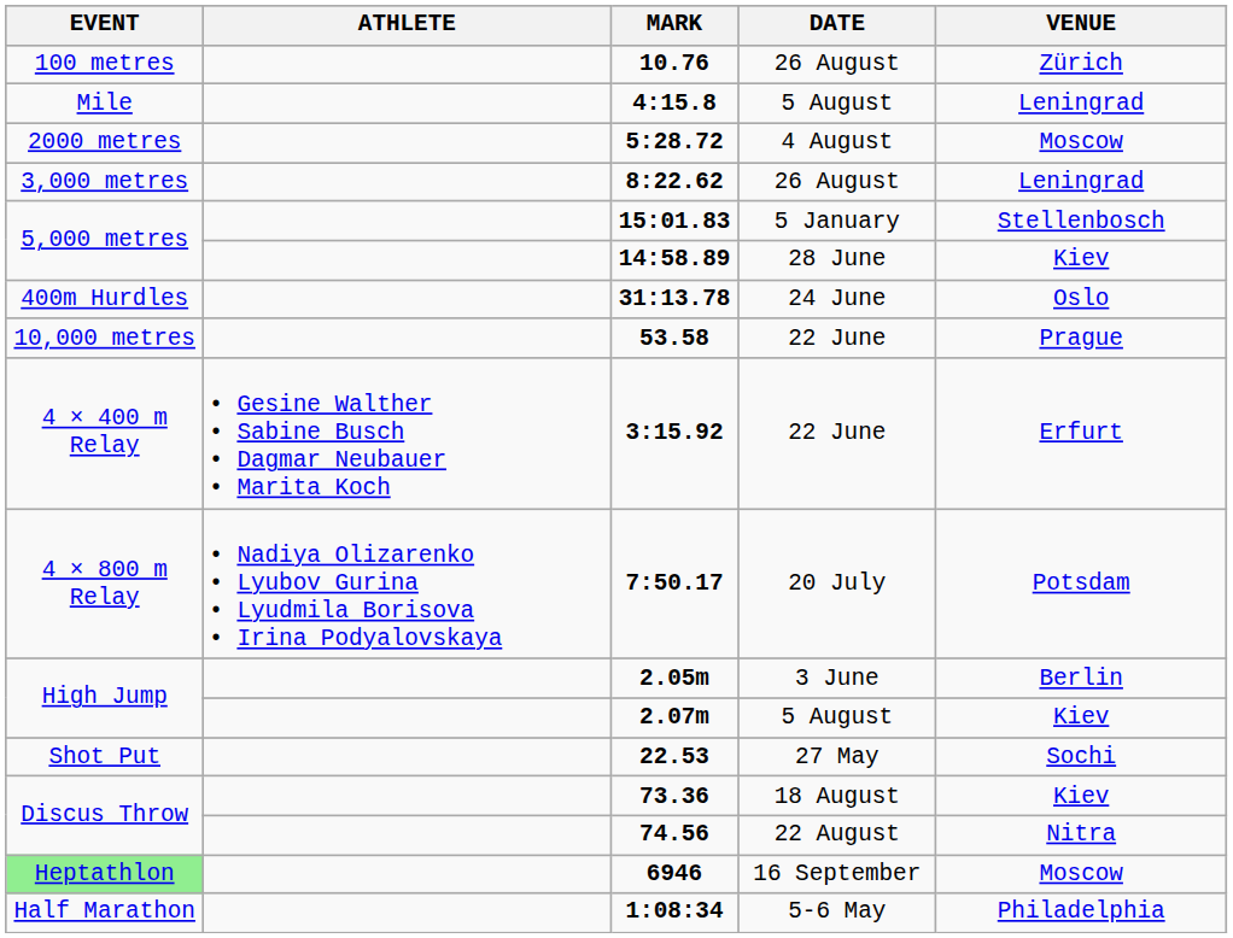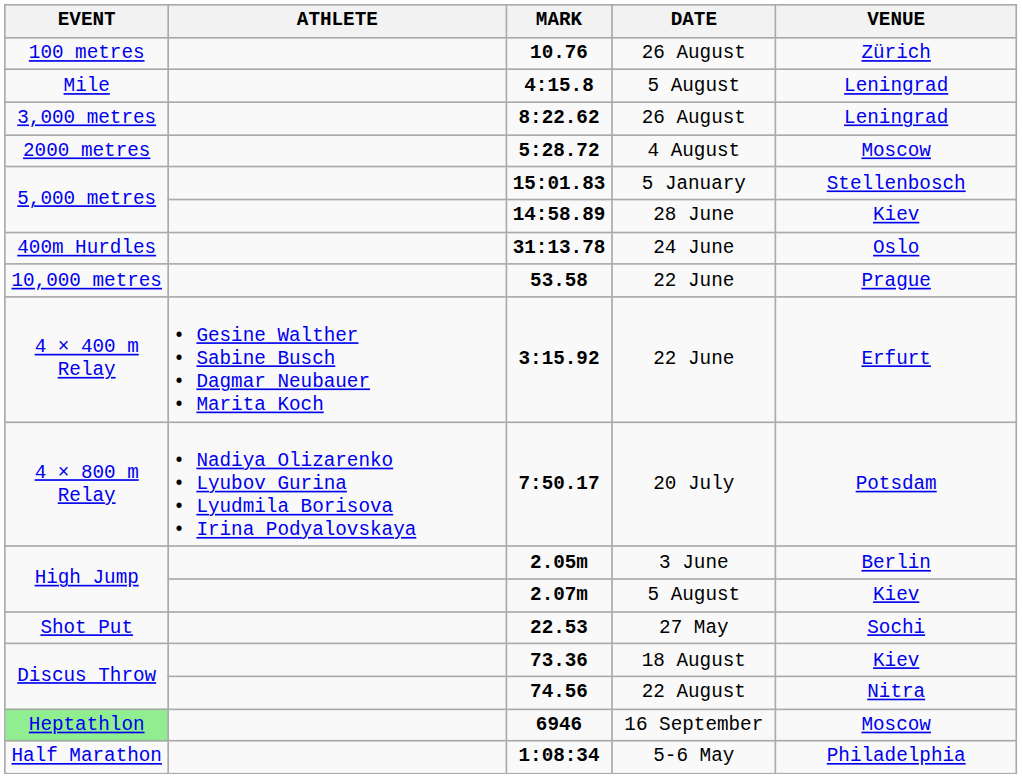rows swapped: 5:28.72 <-> 8:22.62
